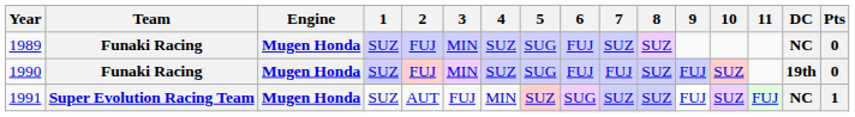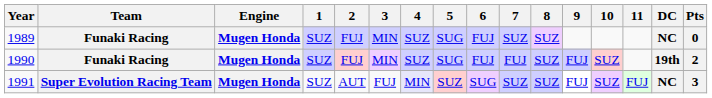1990 | Pts: 0 -> 2
1991 | 4: no background -> lavender background
1991 | Pts: 1 -> 3
